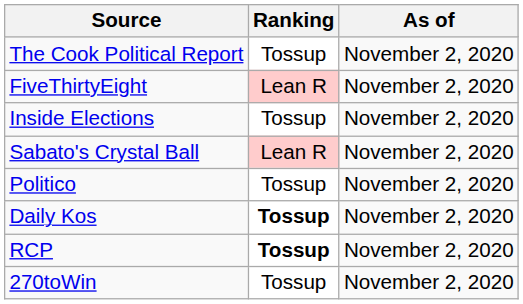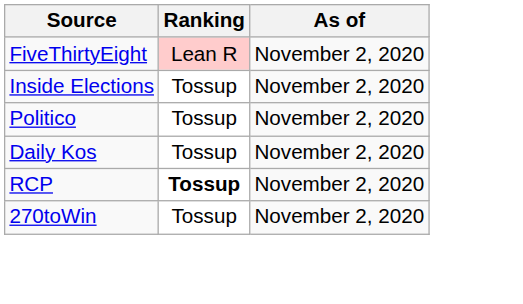- row: The Cook Political Report | Tossup | November 2, 2020
- row: Sabato's Crystal Ball | Lean R | November 2, 2020
Daily Kos | Ranking: bold -> normal
